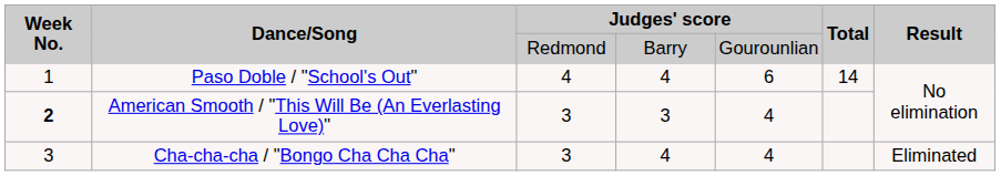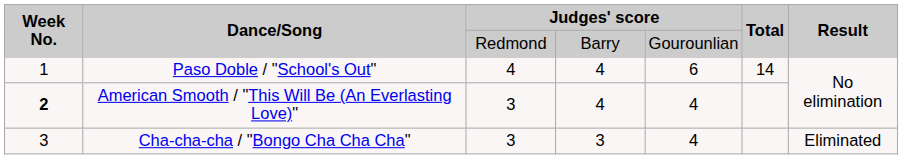American Smooth / "This Will Be (An Everlasting Love)" | column 4: 3 -> 4
Cha-cha-cha / "Bongo Cha Cha Cha" | column 4: 4 -> 3
